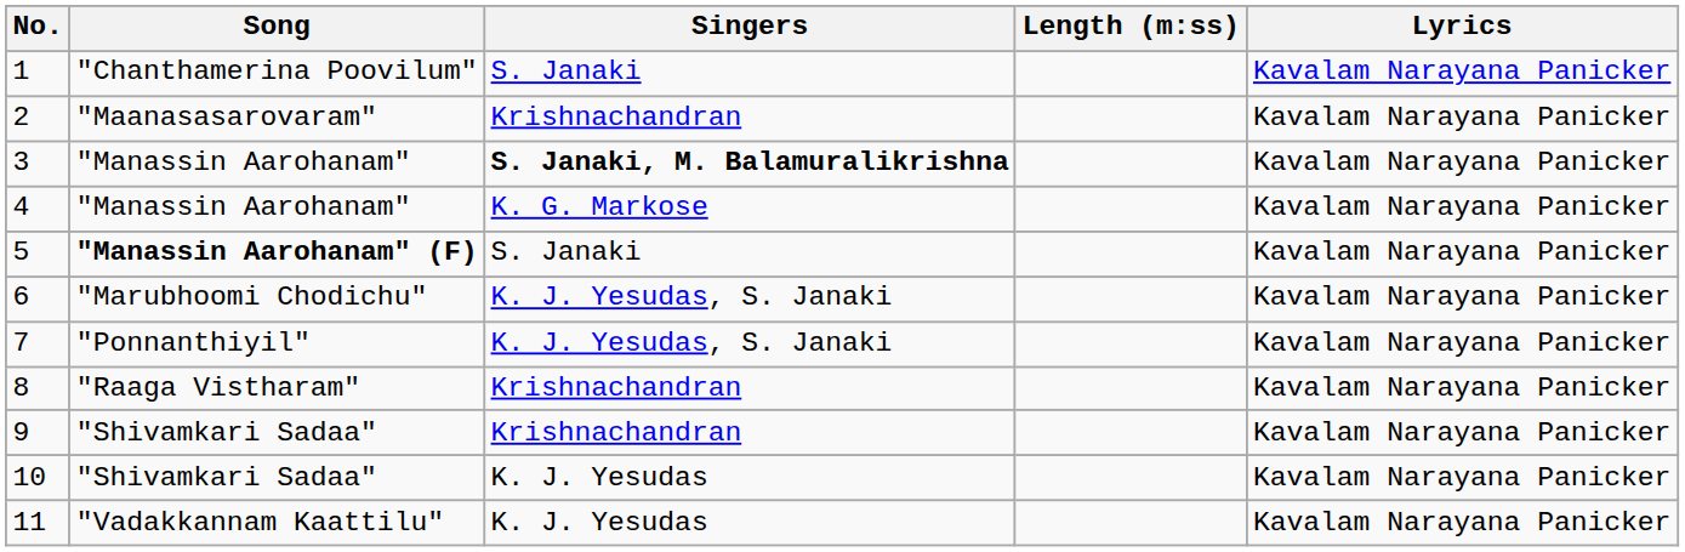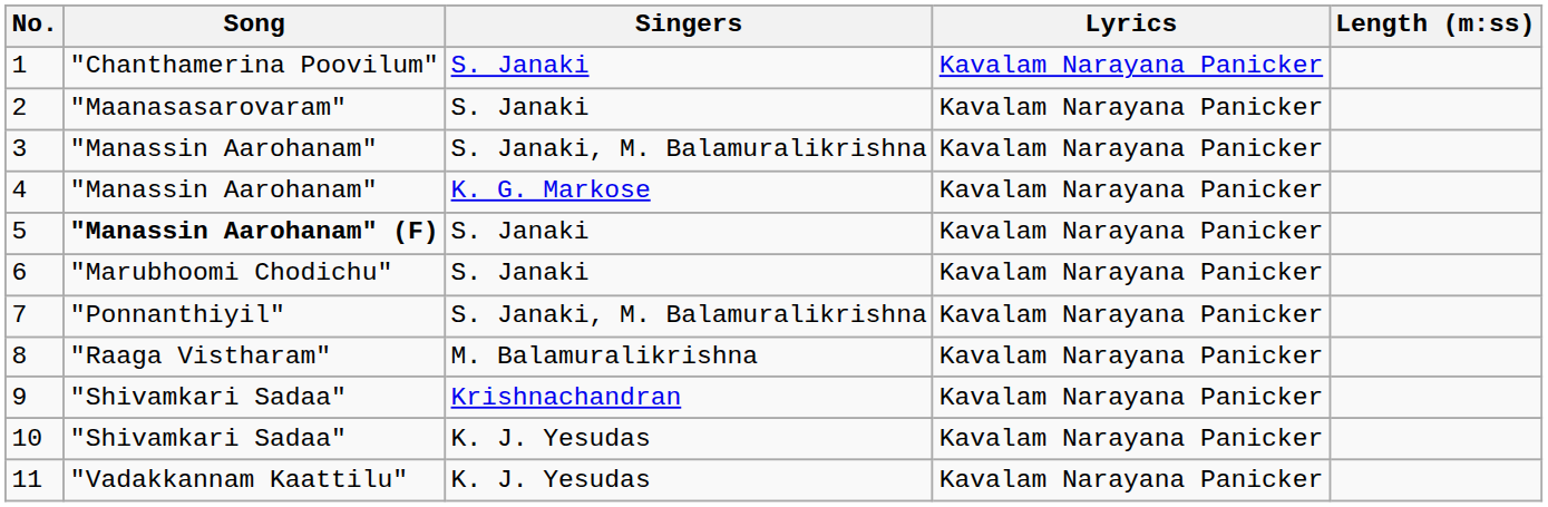columns swapped: Lyrics <-> Length (m:ss)
2 | Singers: Krishnachandran -> S. Janaki
3 | Singers: bold -> normal
6 | Singers: K. J. Yesudas, S. Janaki -> S. Janaki
7 | Singers: K. J. Yesudas, S. Janaki -> S. Janaki, M. Balamuralikrishna
8 | Singers: Krishnachandran -> M. Balamuralikrishna
